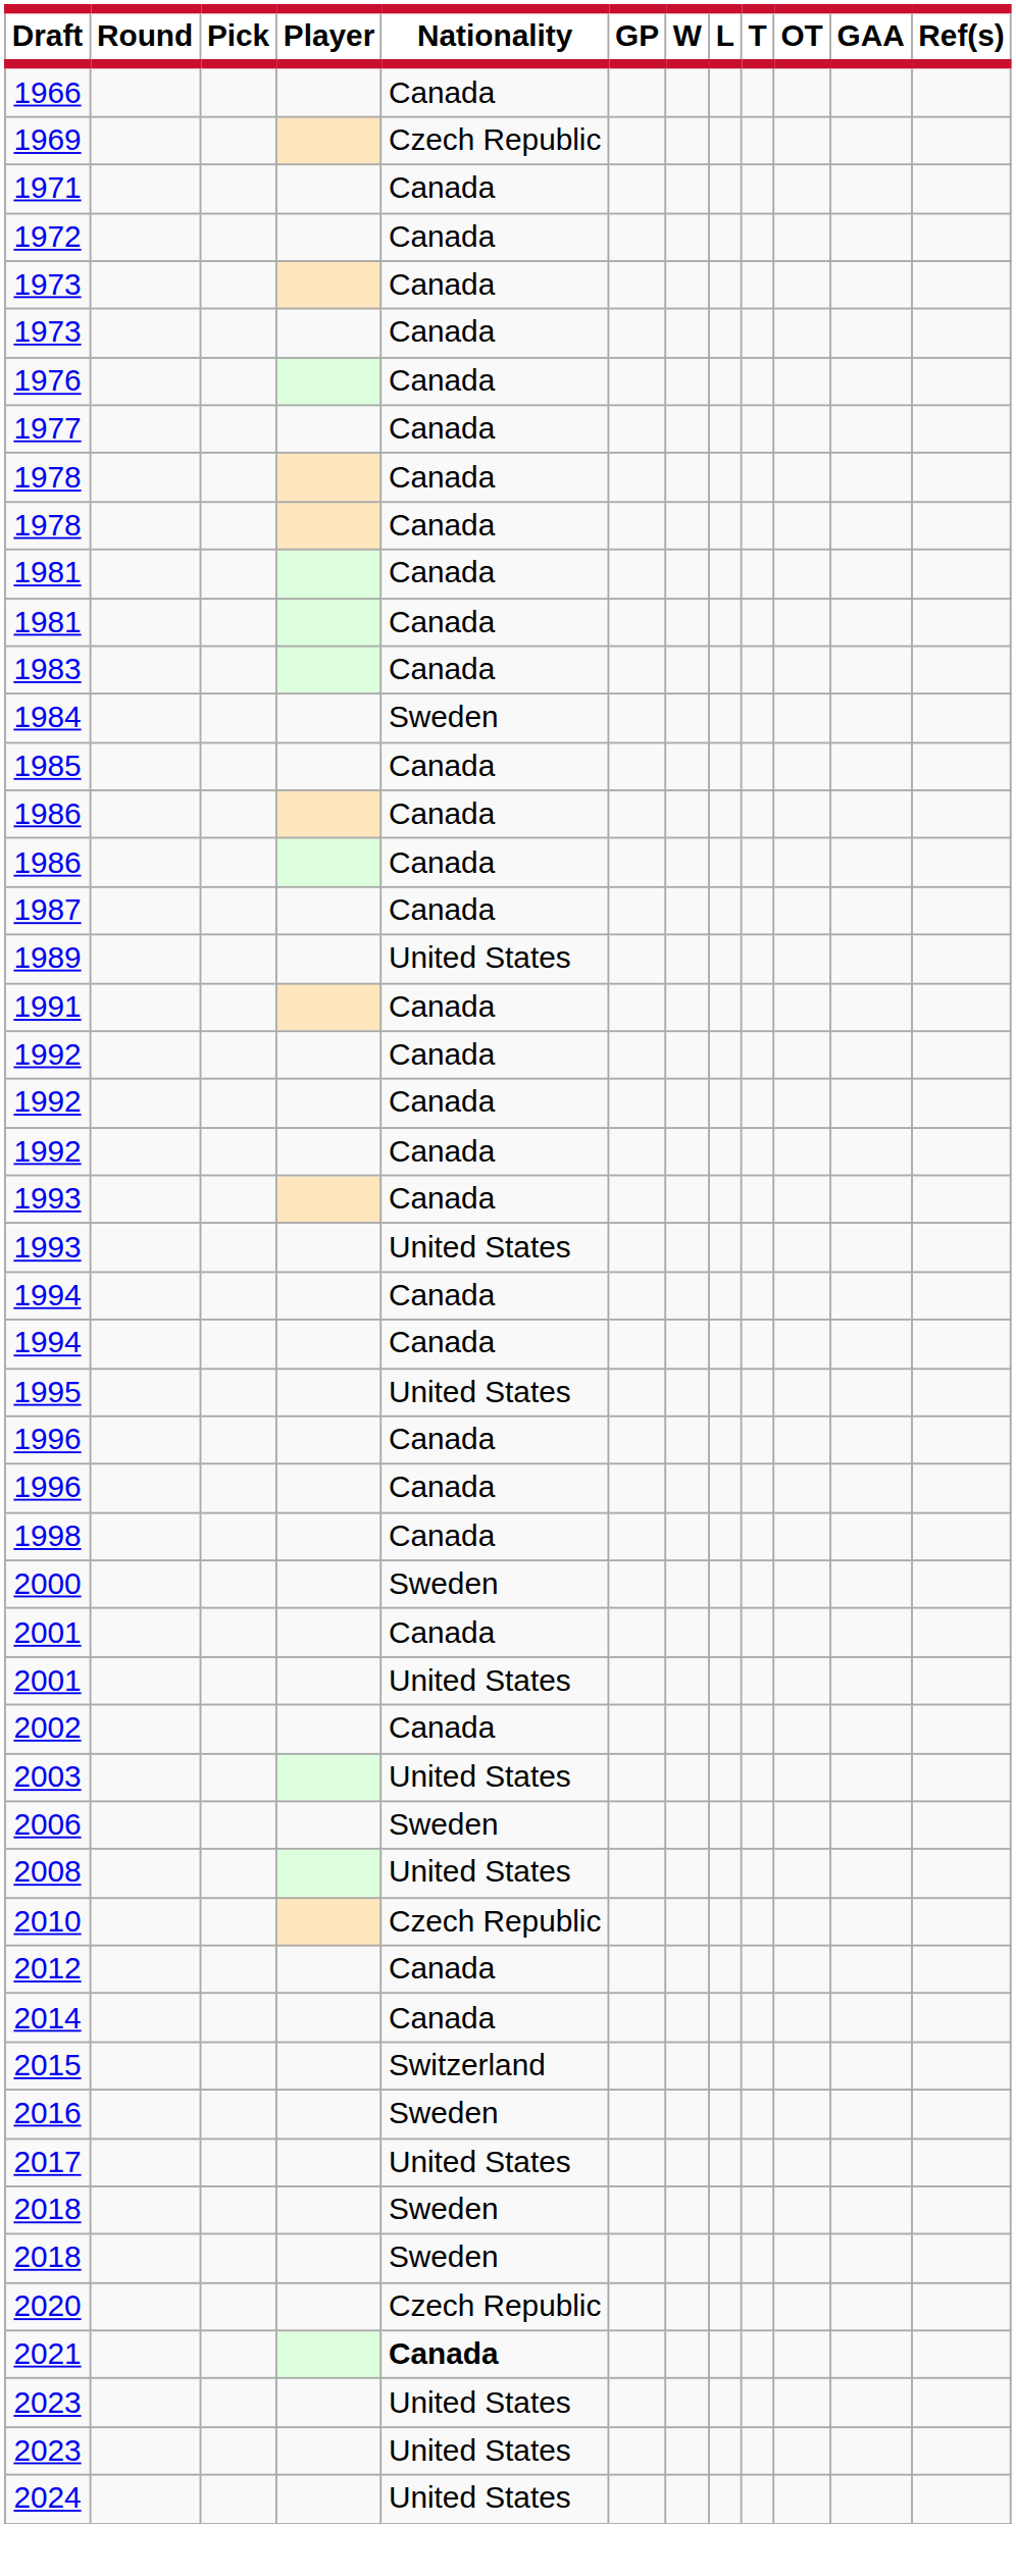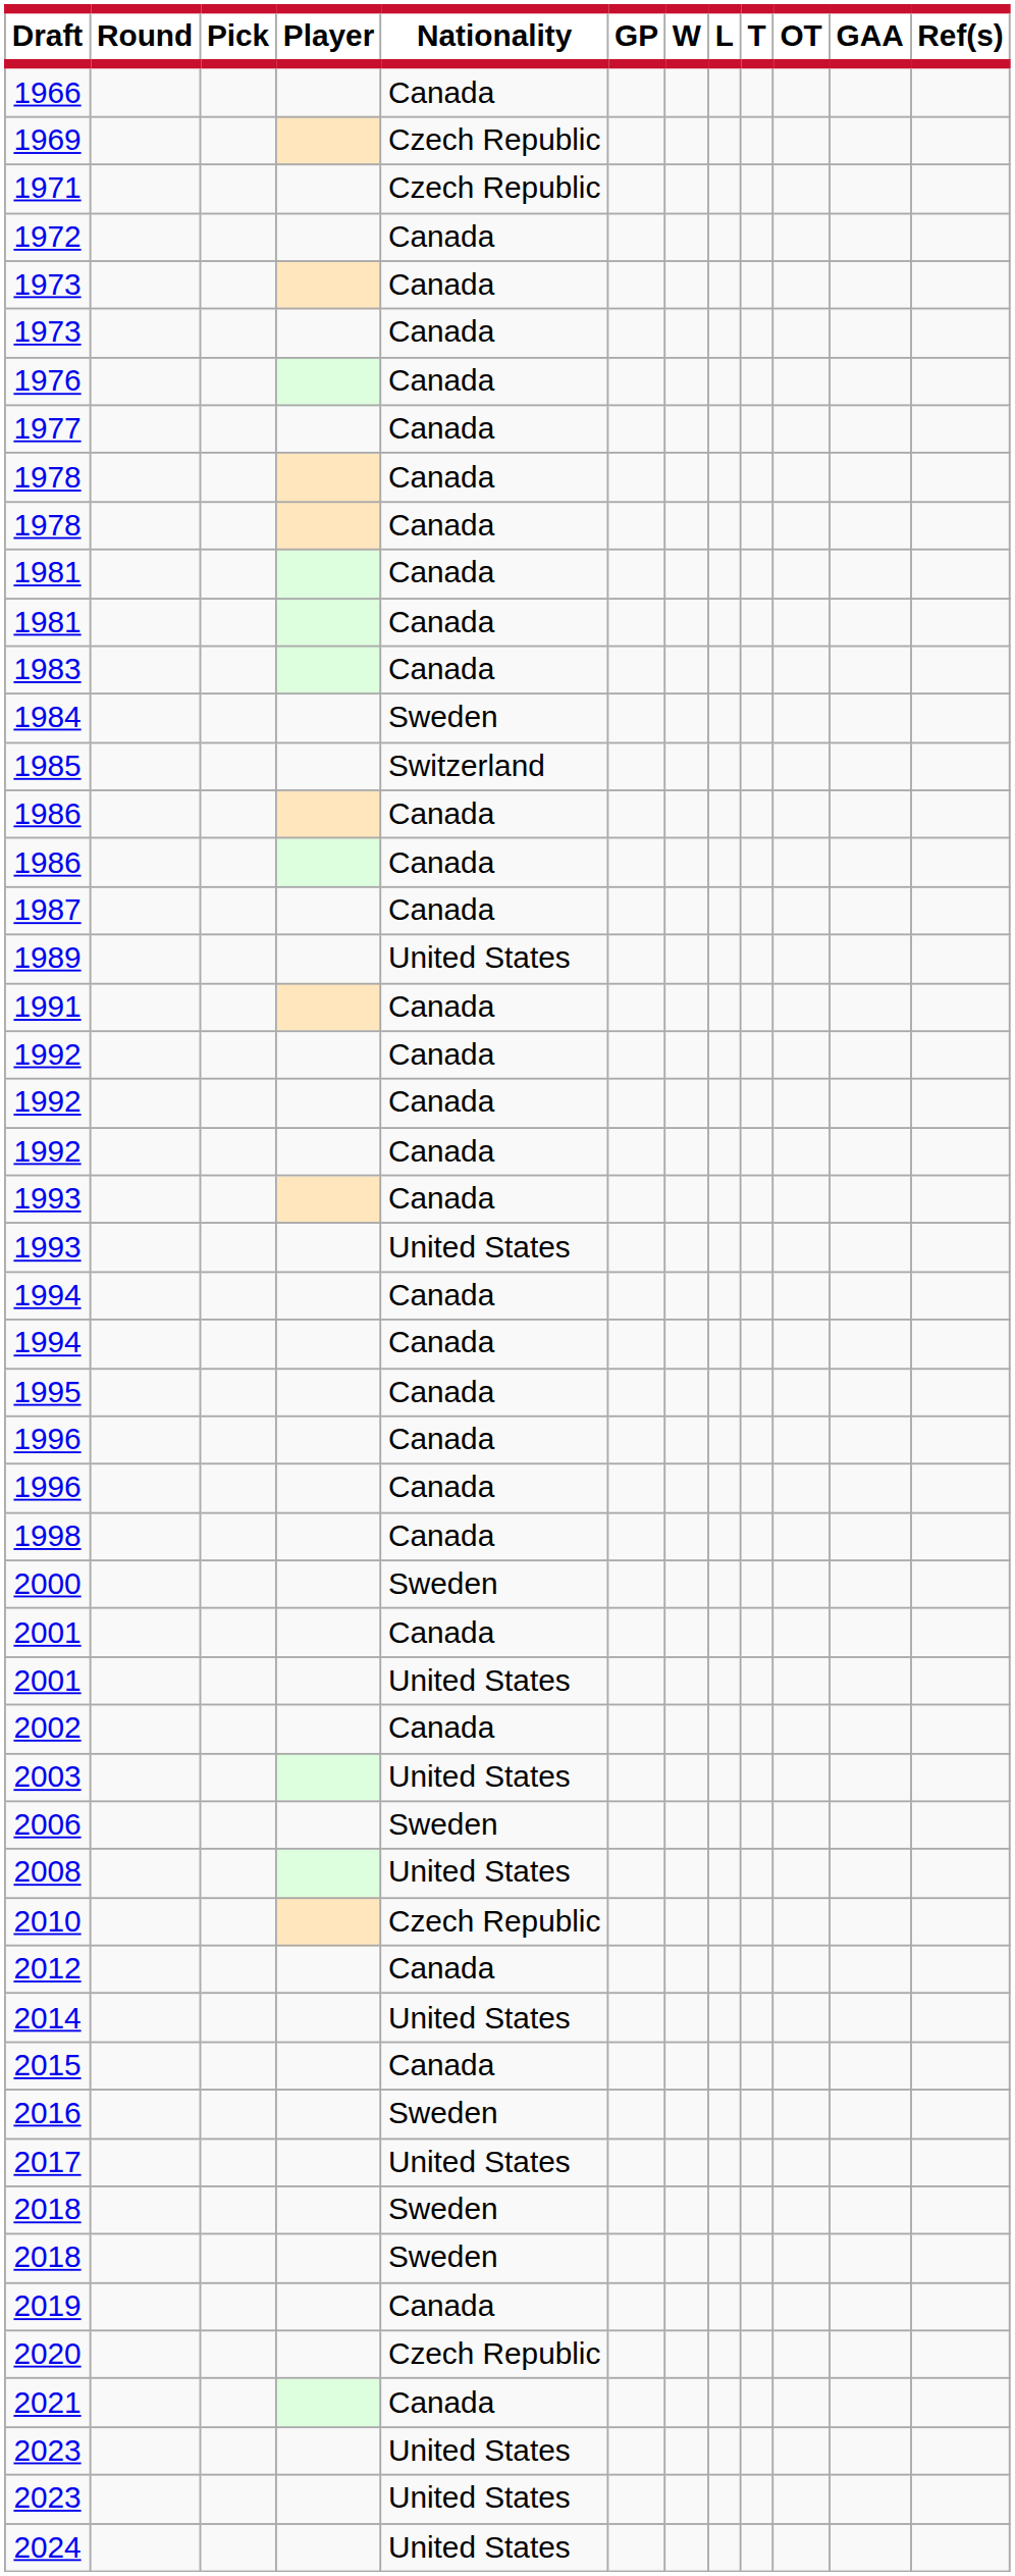1971 | Nationality: Canada -> Czech Republic
1985 | Nationality: Canada -> Switzerland
1995 | Nationality: United States -> Canada
2014 | Nationality: Canada -> United States
2015 | Nationality: Switzerland -> Canada
+ row: 2019 | Canada
2021 | Nationality: bold -> normal
